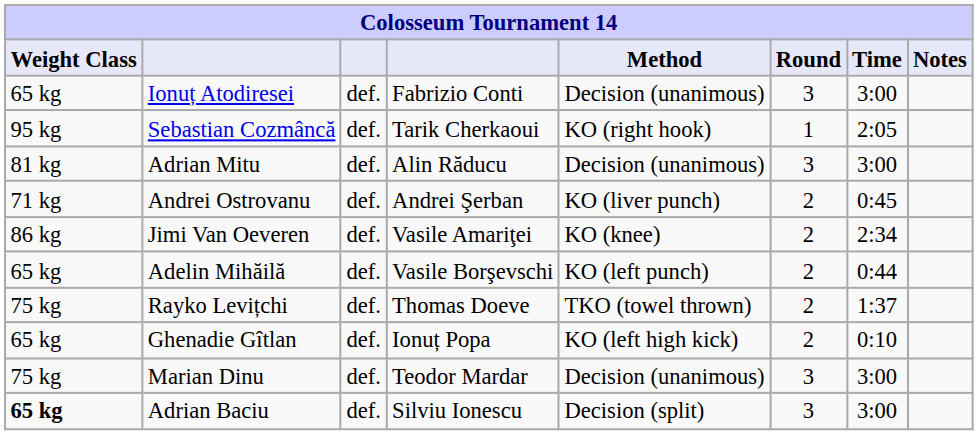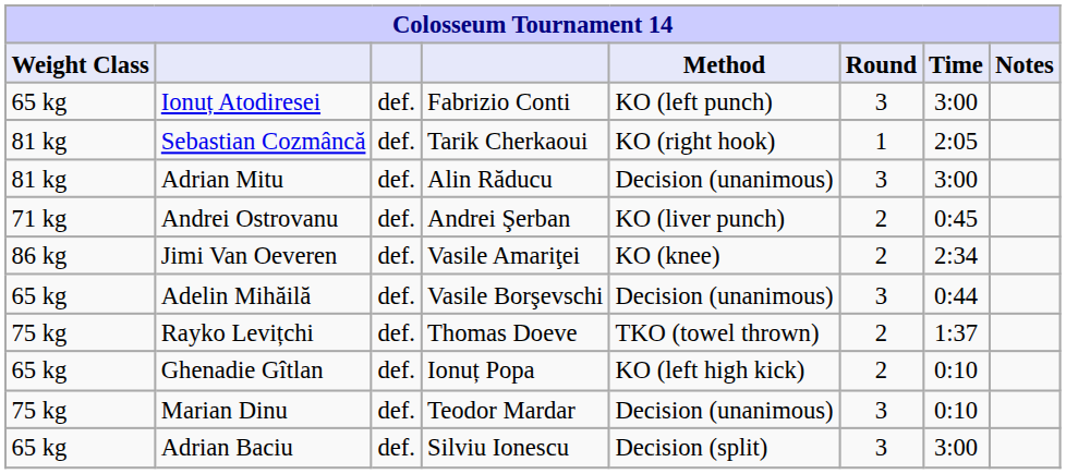Ionuț Atodiresei | Method: Decision (unanimous) -> KO (left punch)
Sebastian Cozmâncă | Weight Class: 95 kg -> 81 kg
Adelin Mihăilă | Method: KO (left punch) -> Decision (unanimous)
Adelin Mihăilă | Round: 2 -> 3
Marian Dinu | Time: 3:00 -> 0:10
Adrian Baciu | Weight Class: bold -> normal
